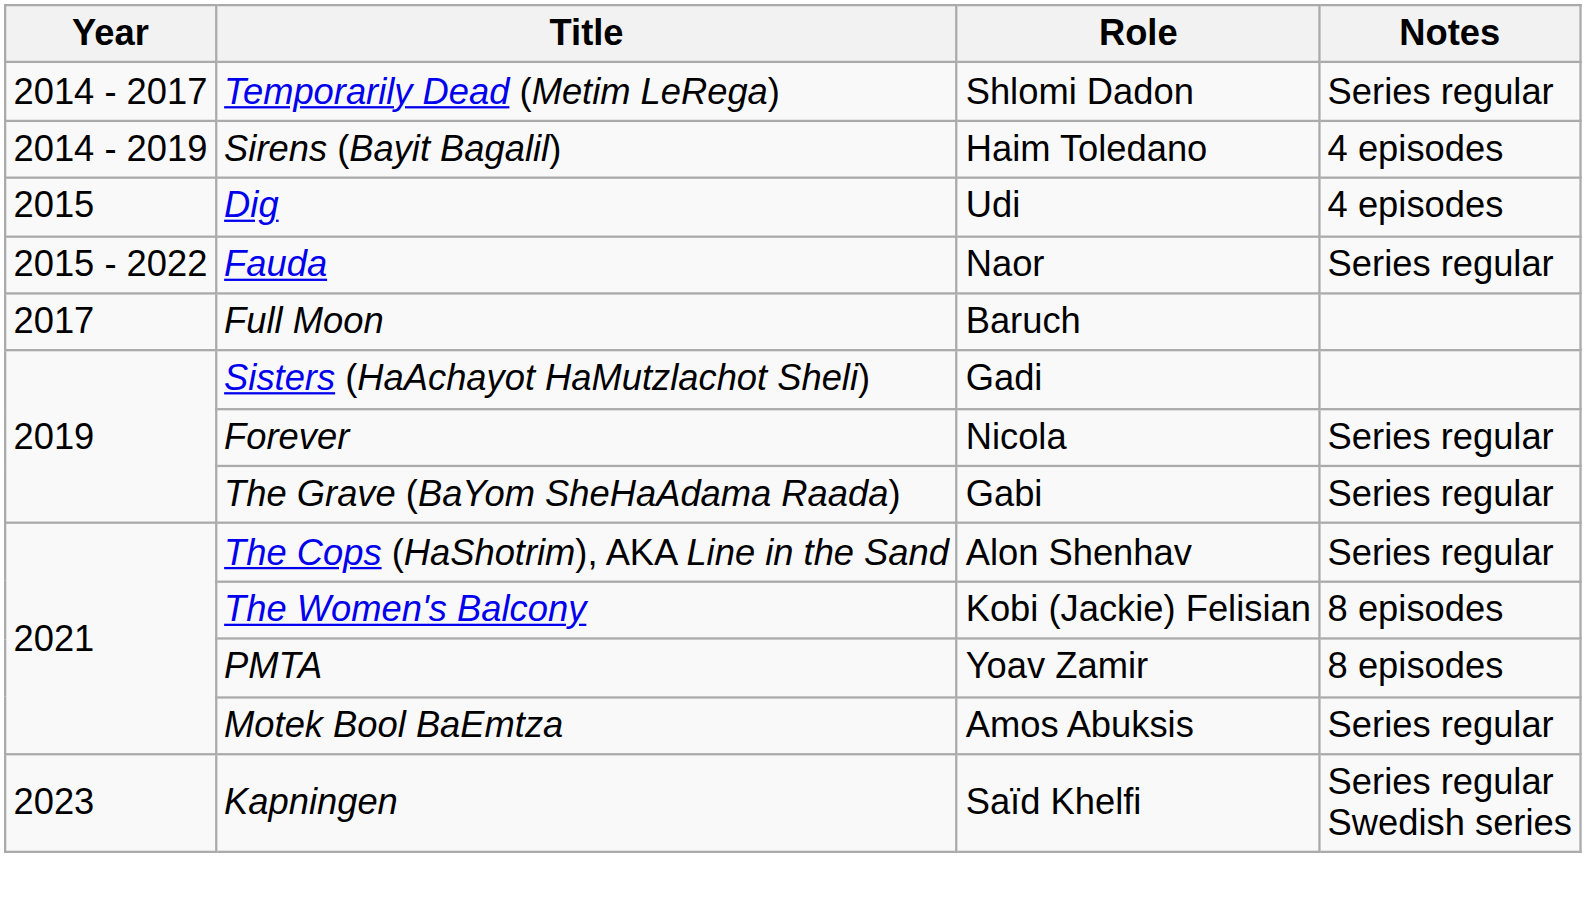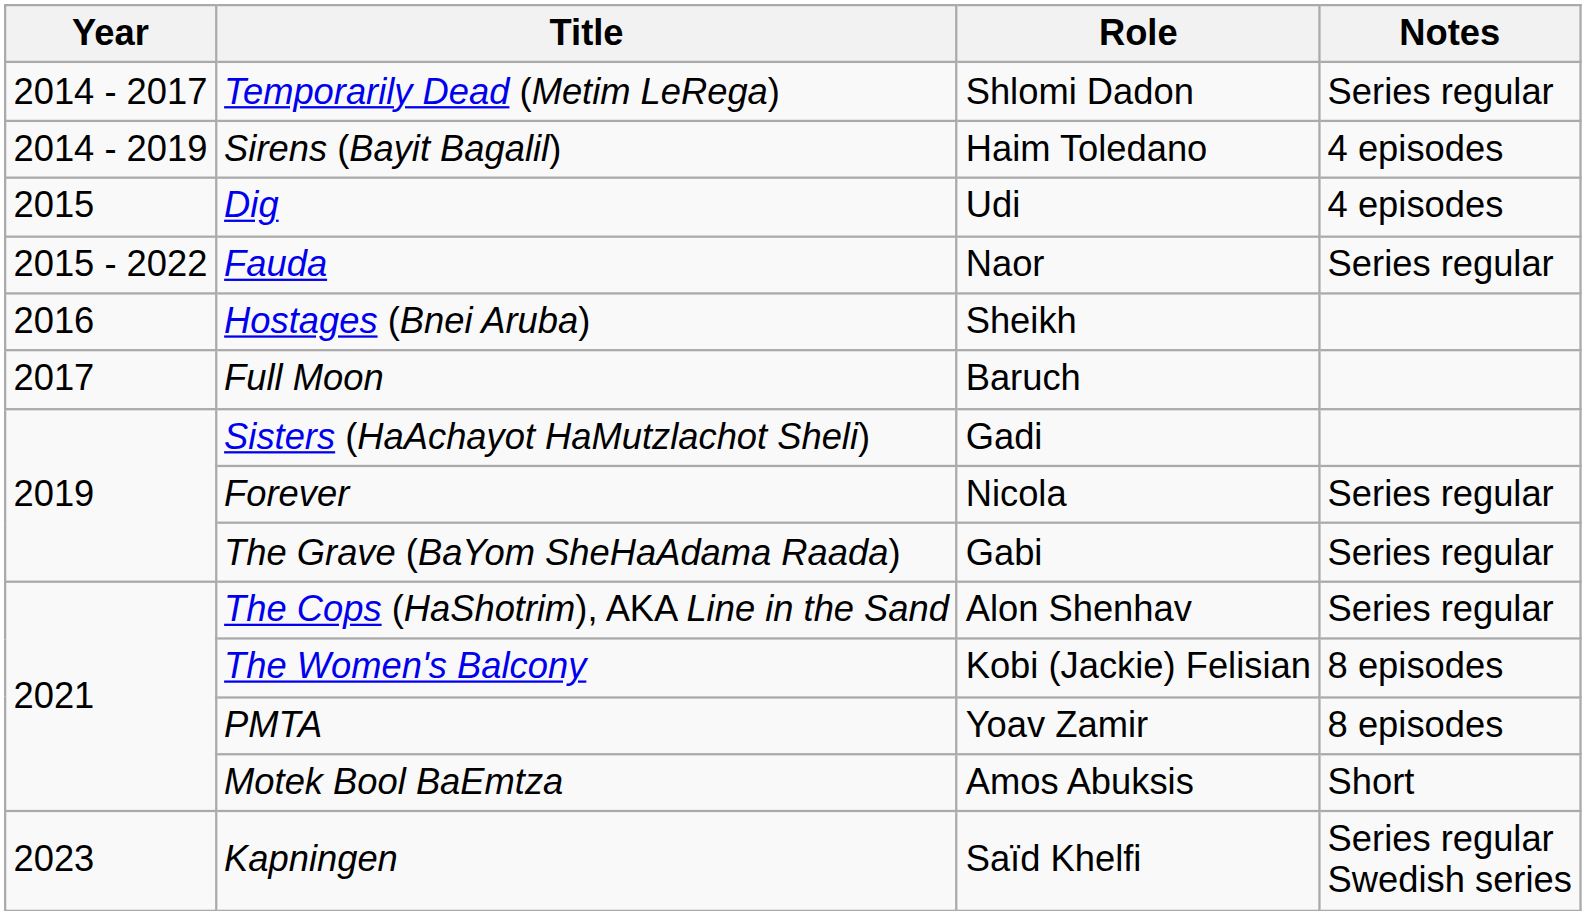+ row: 2016 | Hostages (Bnei Aruba) | Sheikh
Motek Bool BaEmtza | Notes: Series regular -> Short
